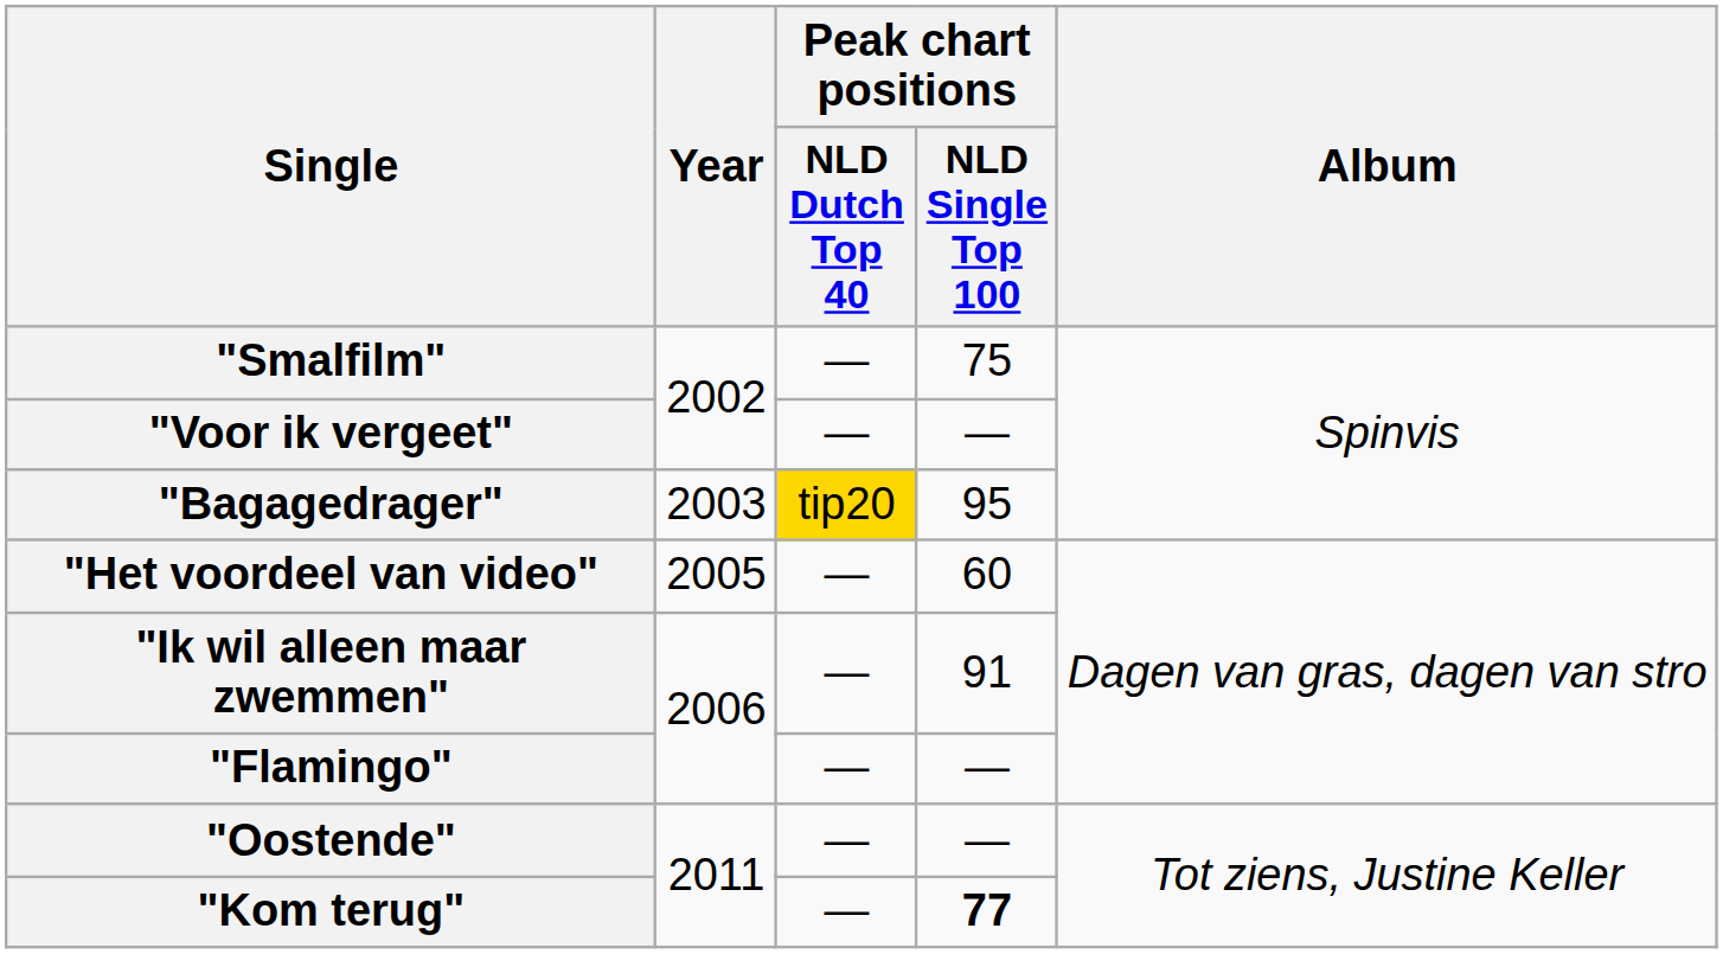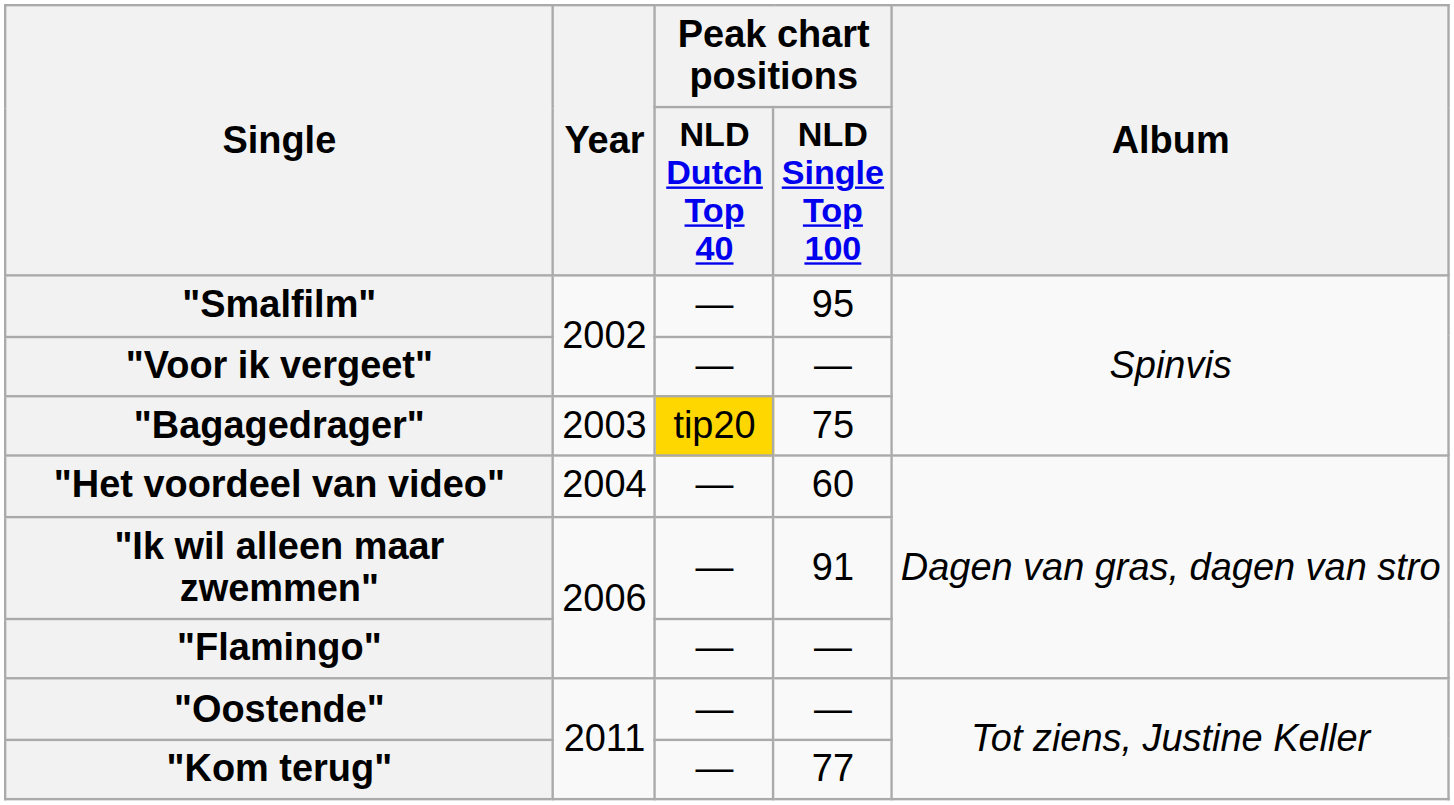"Smalfilm" | Peak chart positions / NLD Single Top 100: 75 -> 95
"Bagagedrager" | Peak chart positions / NLD Single Top 100: 95 -> 75
"Het voordeel van video" | Year: 2005 -> 2004
"Kom terug" | Peak chart positions / NLD Single Top 100: bold -> normal
